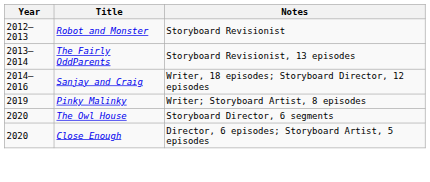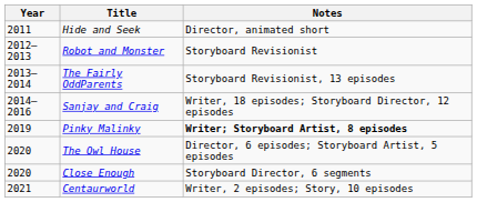+ row: 2011 | Hide and Seek | Director, animated short
Pinky Malinky | Notes: normal -> bold
The Owl House | Notes: Storyboard Director, 6 segments -> Director, 6 episodes; Storyboard Artist, 5 episodes
Close Enough | Notes: Director, 6 episodes; Storyboard Artist, 5 episodes -> Storyboard Director, 6 segments
+ row: 2021 | Centaurworld | Writer, 2 episodes; Story, 10 episodes
